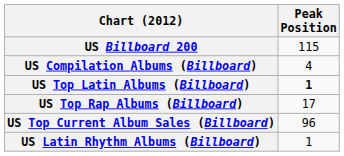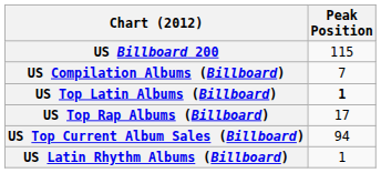US Compilation Albums (Billboard) | Peak Position: 4 -> 7
US Top Current Album Sales (Billboard) | Peak Position: 96 -> 94
